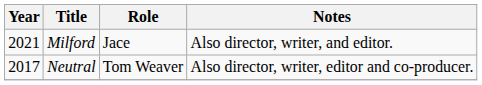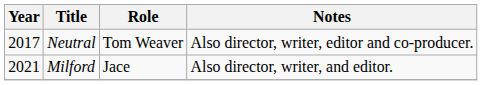rows swapped: Neutral <-> Milford
